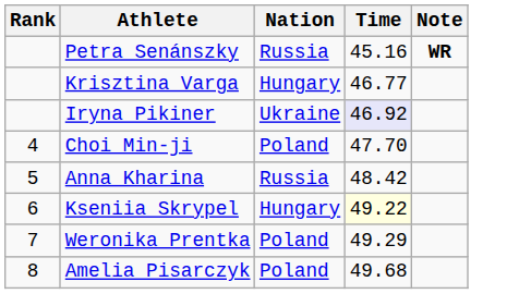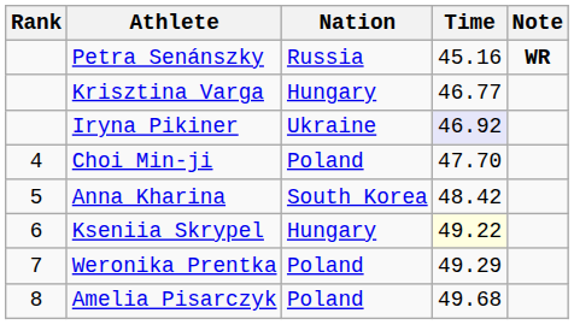Anna Kharina | Nation: Russia -> South Korea
